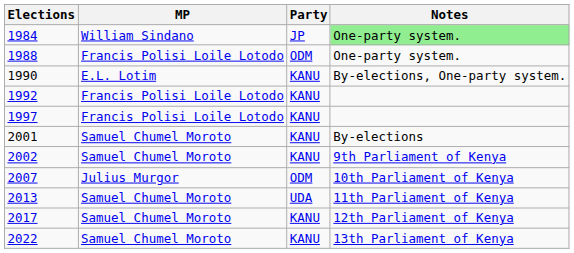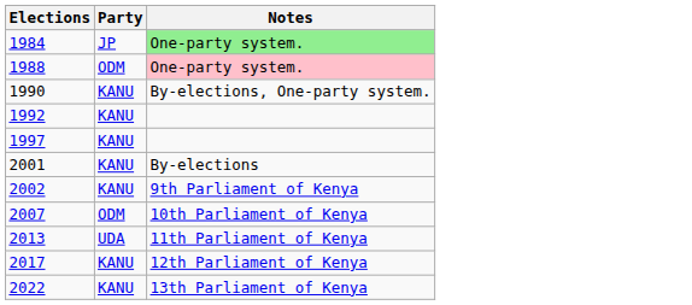- column: MP | William Sindano | Francis Polisi Loile Lotodo | E.L. Lotim | Francis Polisi Loile Lotodo | Francis Polisi Loile Lotodo | Samuel Chumel Moroto | Samuel Chumel Moroto | Julius Murgor | Samuel Chumel Moroto | Samuel Chumel Moroto | Samuel Chumel Moroto
1988 | Notes: no background -> pink background
